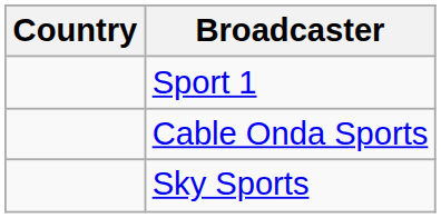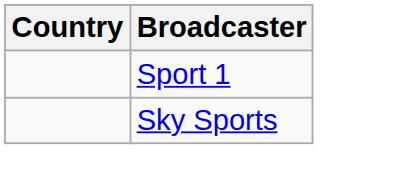- row: Cable Onda Sports
